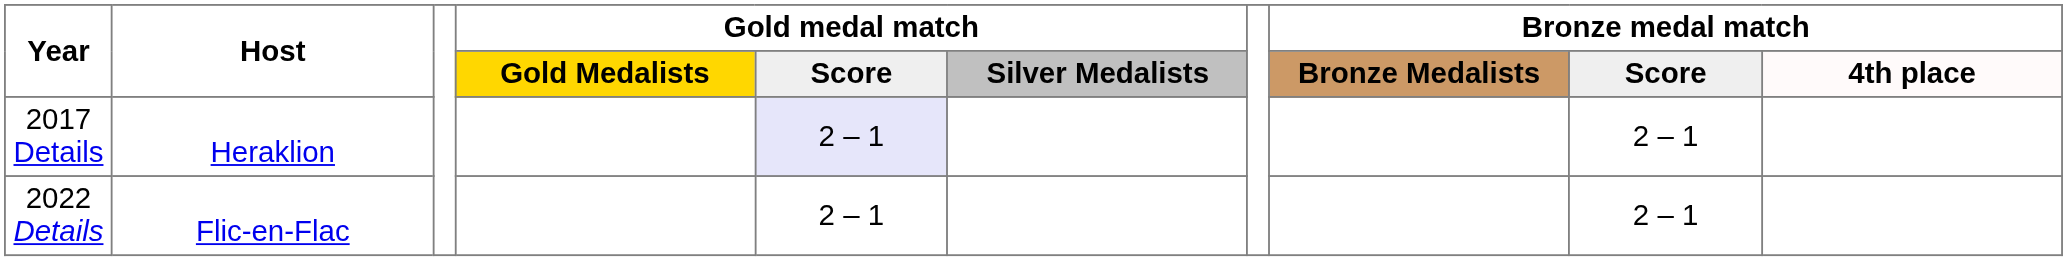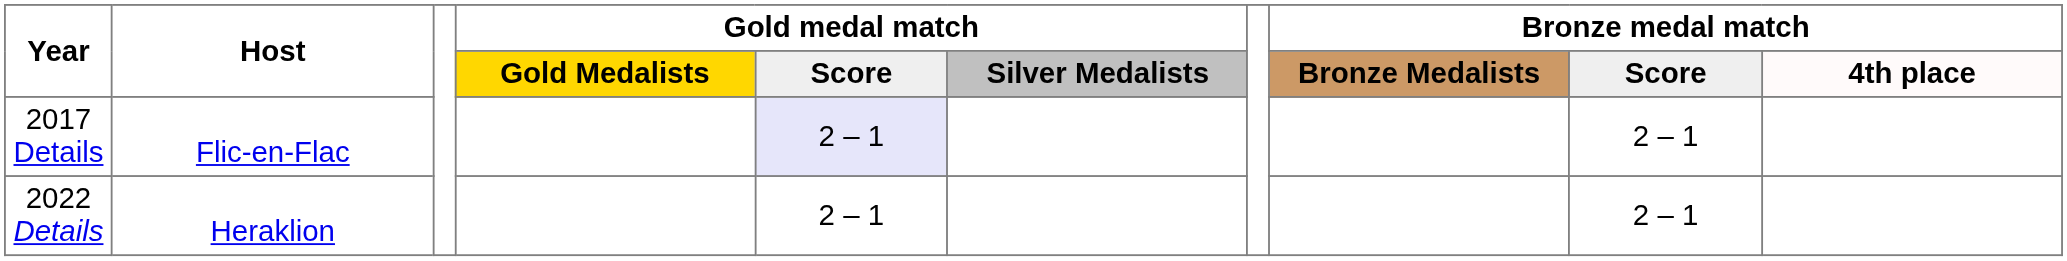2017 Details | Host: Heraklion -> Flic-en-Flac
2022 Details | Host: Flic-en-Flac -> Heraklion
